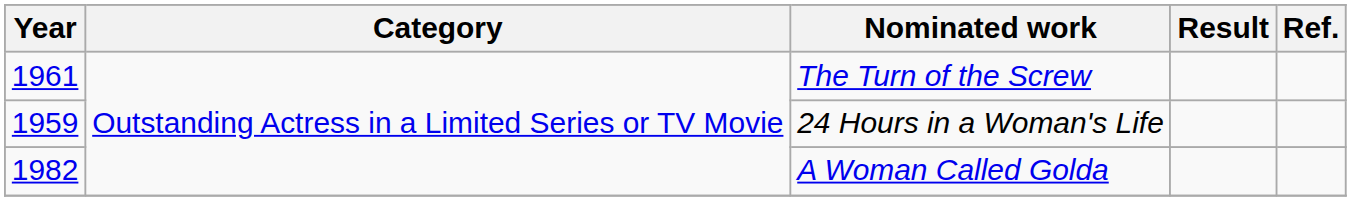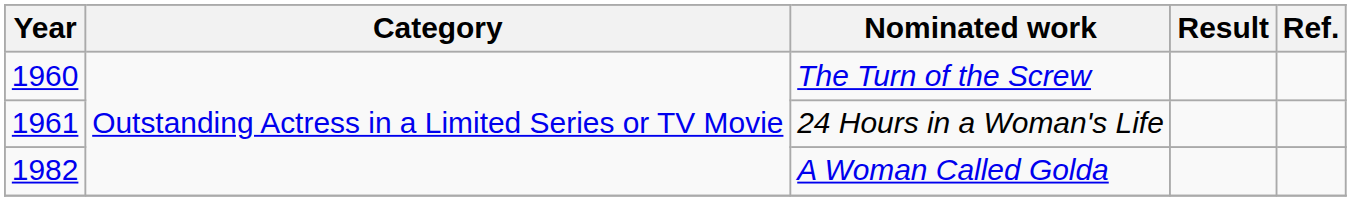The Turn of the Screw | Year: 1961 -> 1960
24 Hours in a Woman's Life | Year: 1959 -> 1961
